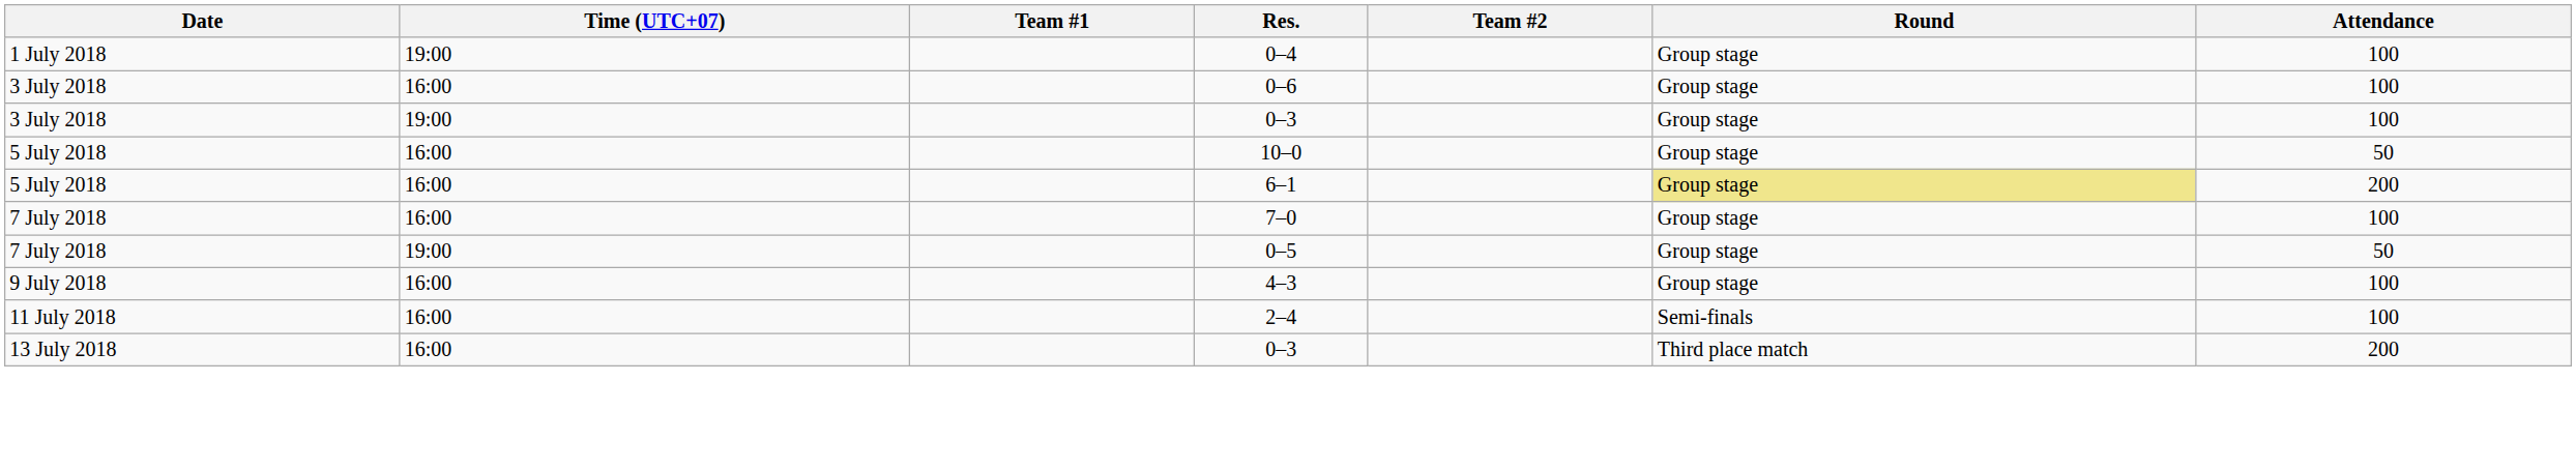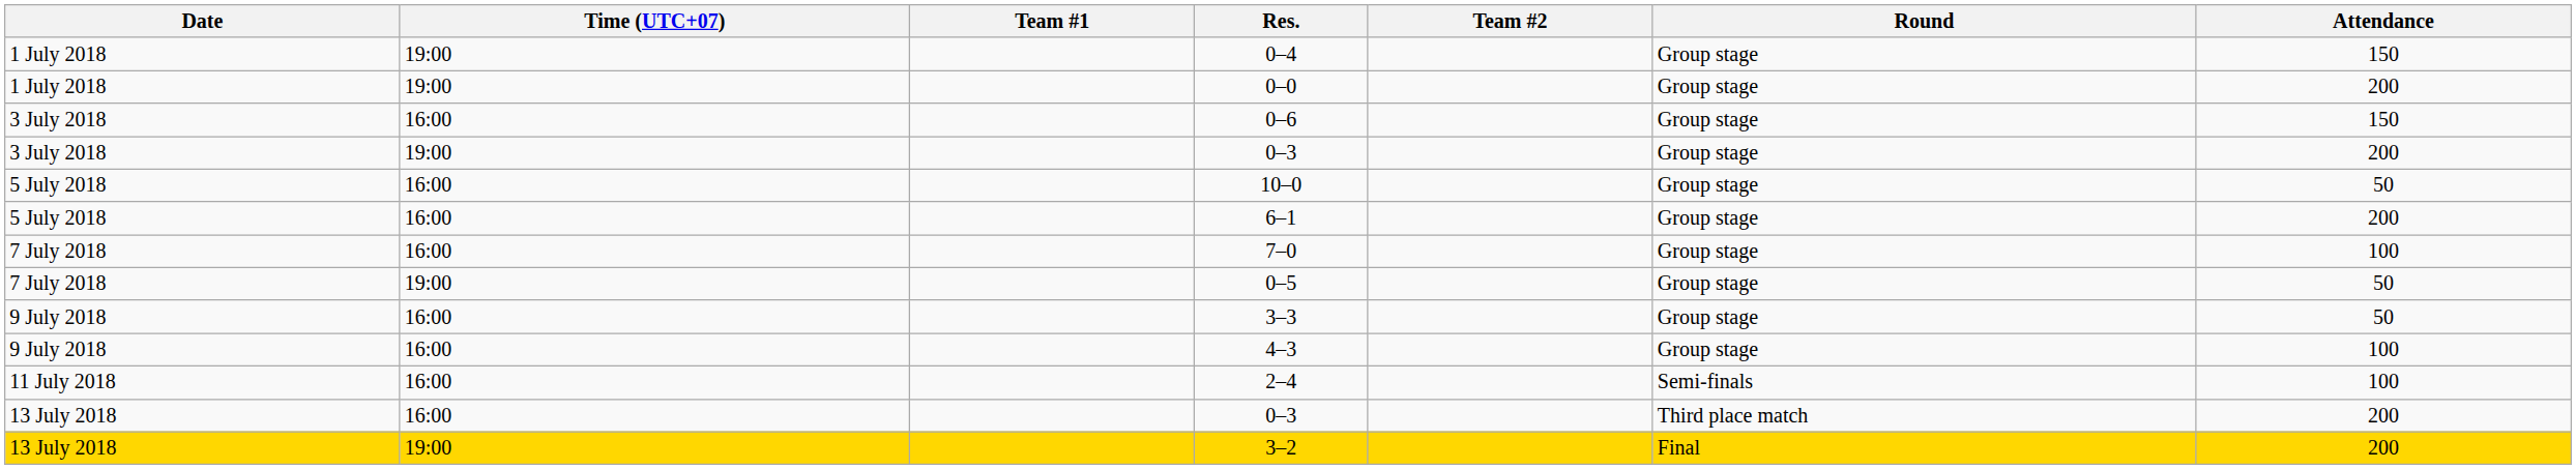0–4 | Attendance: 100 -> 150
+ row: 1 July 2018 | 19:00 | 0–0 | Group stage | 200
0–6 | Attendance: 100 -> 150
3 July 2018 / 0–3 | Attendance: 100 -> 200
6–1 | Round: khaki background -> no background
+ row: 9 July 2018 | 16:00 | 3–3 | Group stage | 50
+ row: 13 July 2018 | 19:00 | 3–2 | Final | 200
